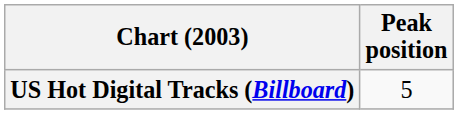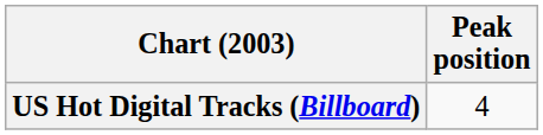US Hot Digital Tracks (Billboard) | Peak position: 5 -> 4
